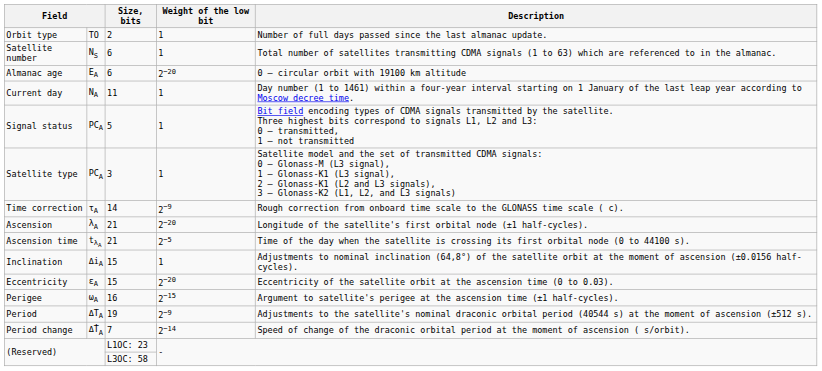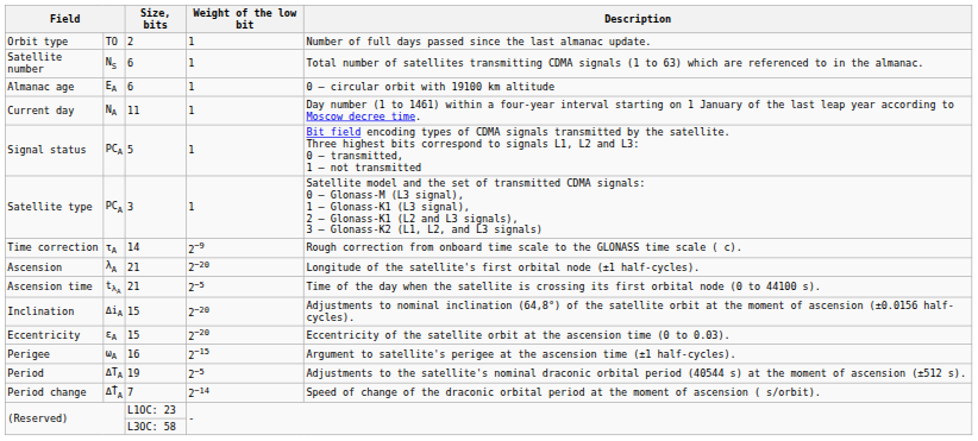Almanac age | Weight of the low bit: 2−20 -> 1
Inclination | Weight of the low bit: 1 -> 2−20
Period | Weight of the low bit: 2−9 -> 2−5
